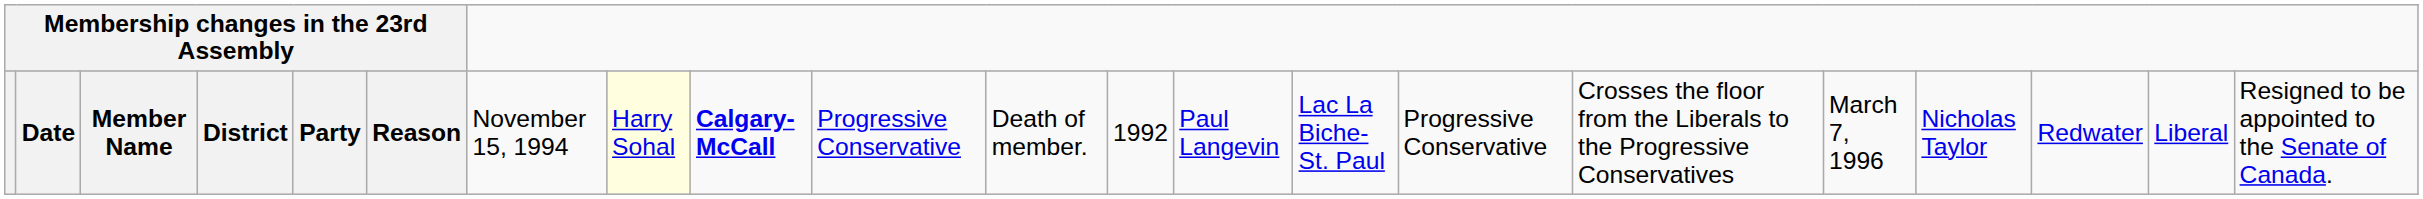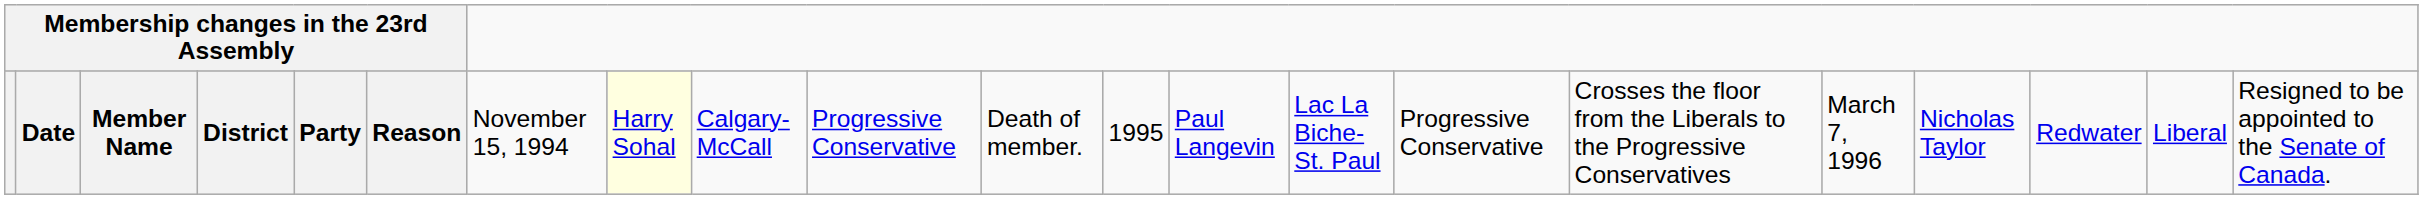Date | column 9: bold -> normal
Date | column 12: 1992 -> 1995
